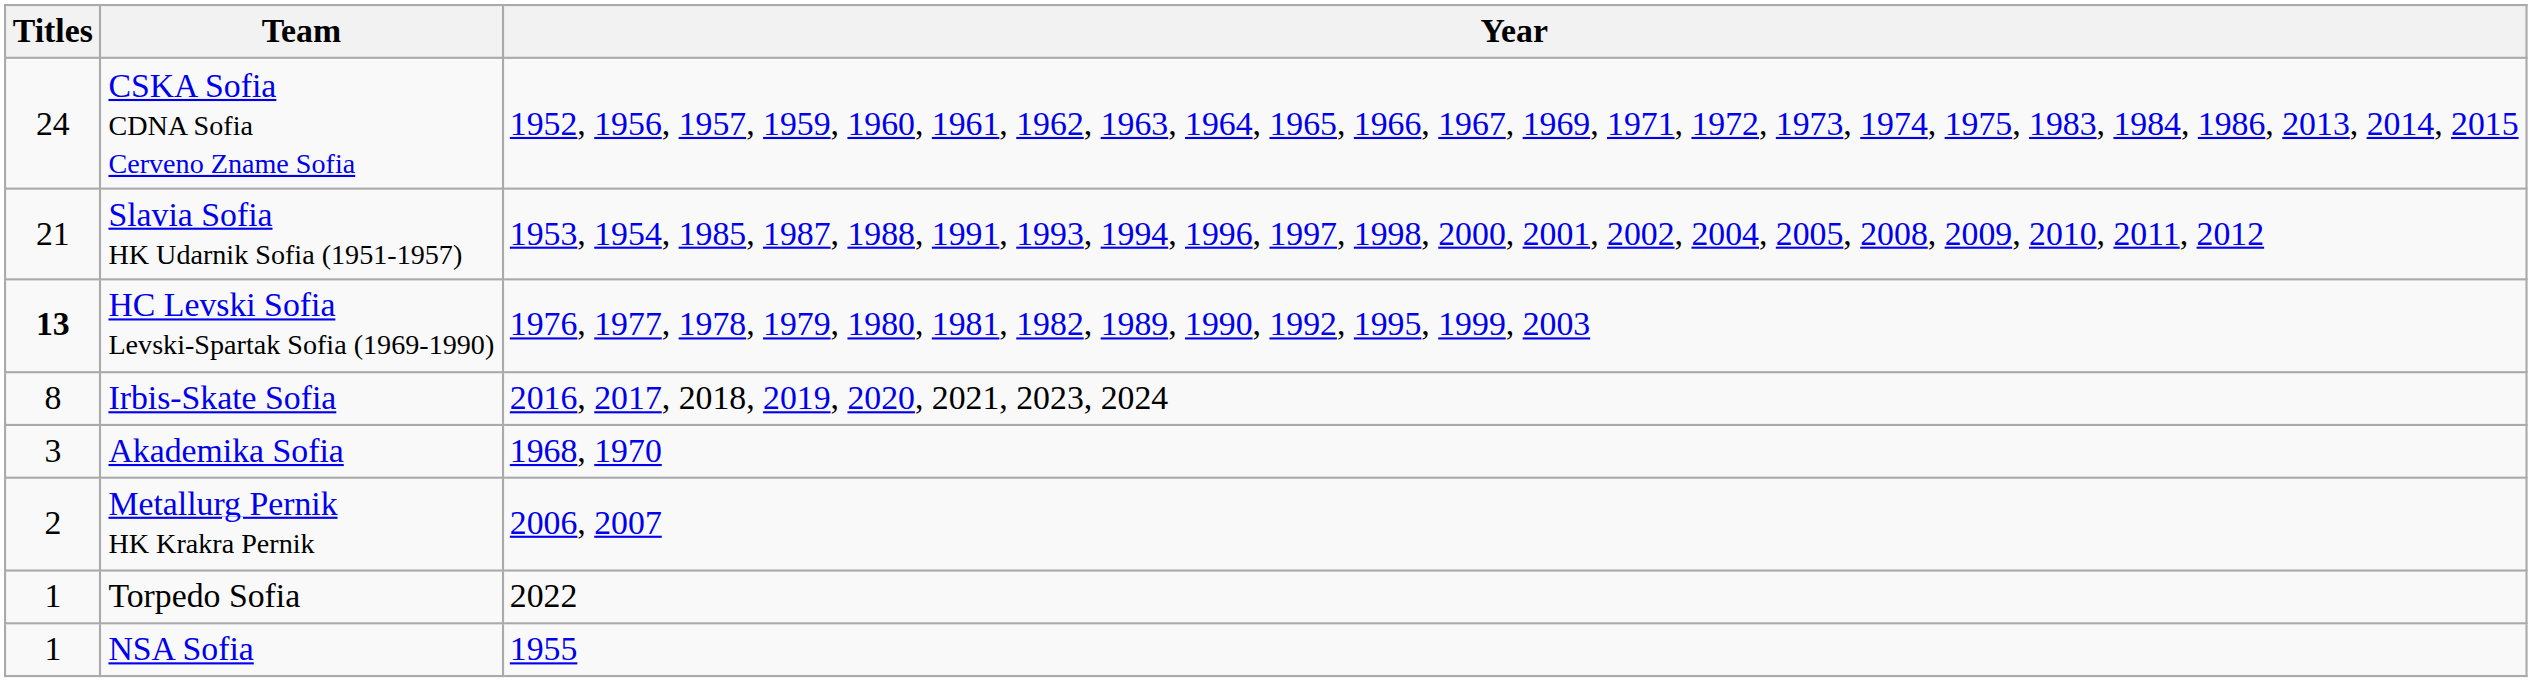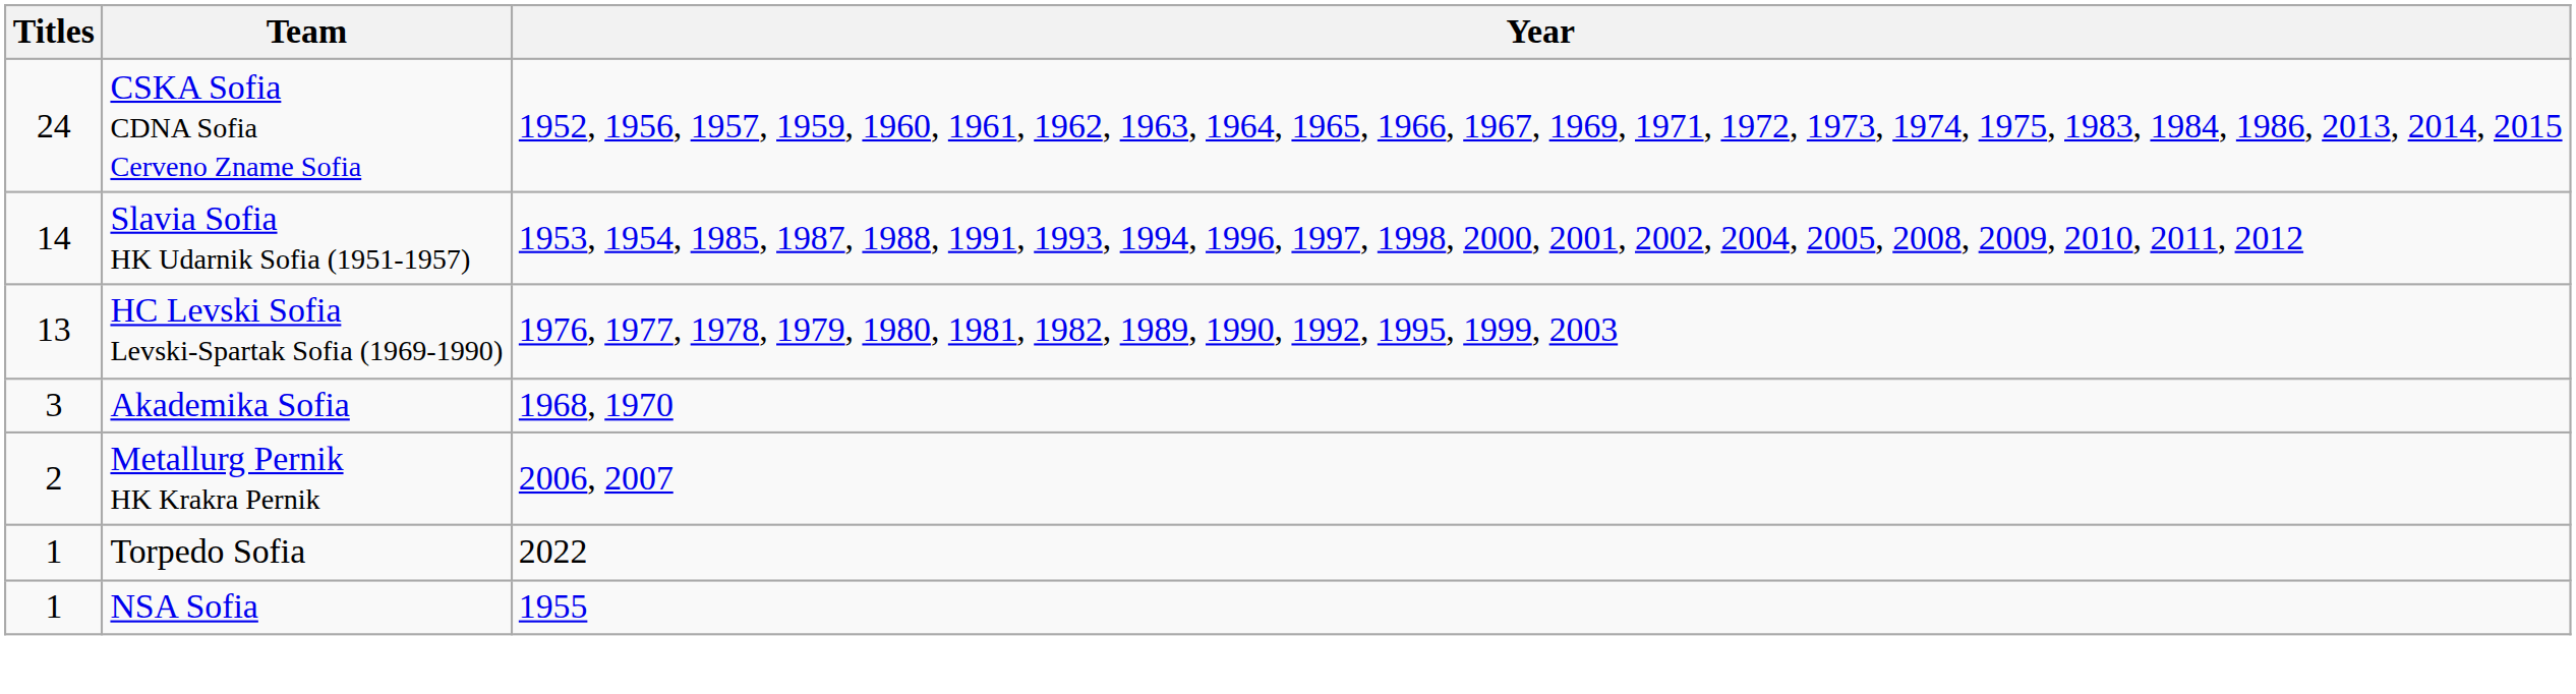Slavia Sofia HK Udarnik Sofia (1951-1957) | Titles: 21 -> 14
HC Levski Sofia Levski-Spartak Sofia (1969-1990) | Titles: bold -> normal
- row: 8 | Irbis-Skate Sofia | 2016, 2017, 2018, 2019, 2020, 2021, 2023, 2024
